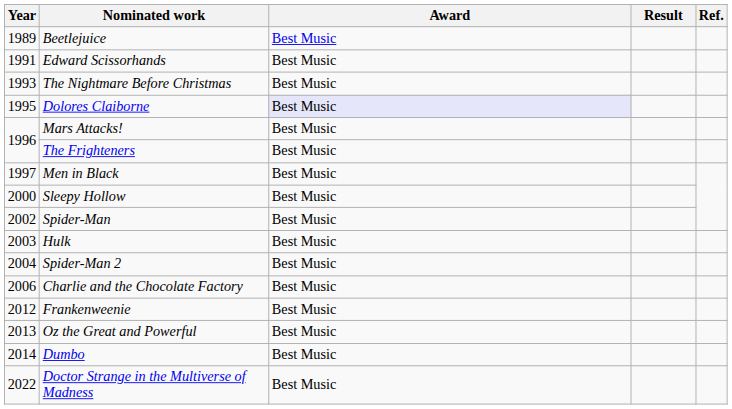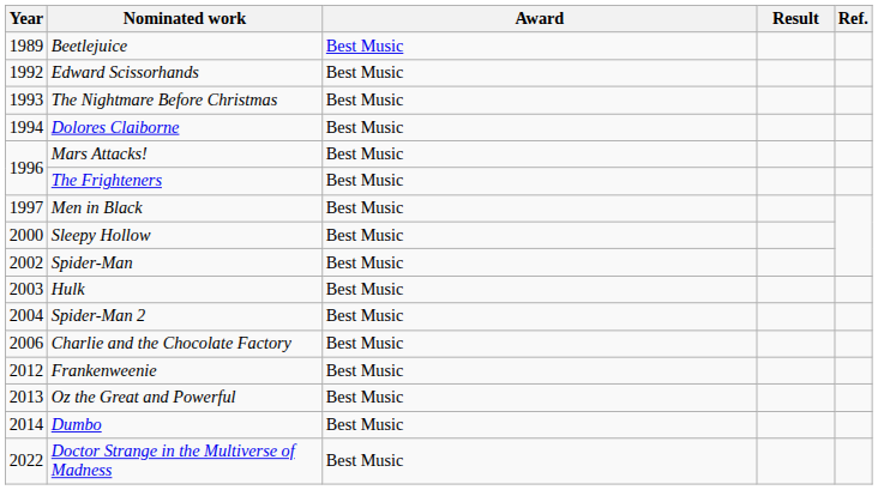Edward Scissorhands | Year: 1991 -> 1992
Dolores Claiborne | Year: 1995 -> 1994
Dolores Claiborne | Award: lavender background -> no background
